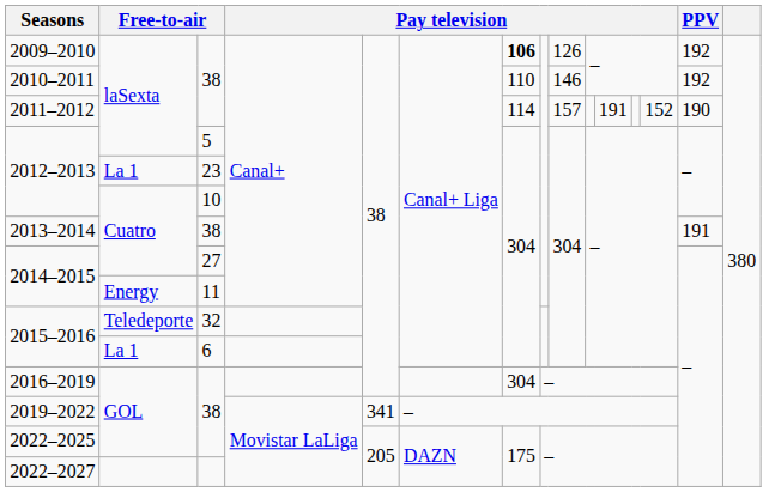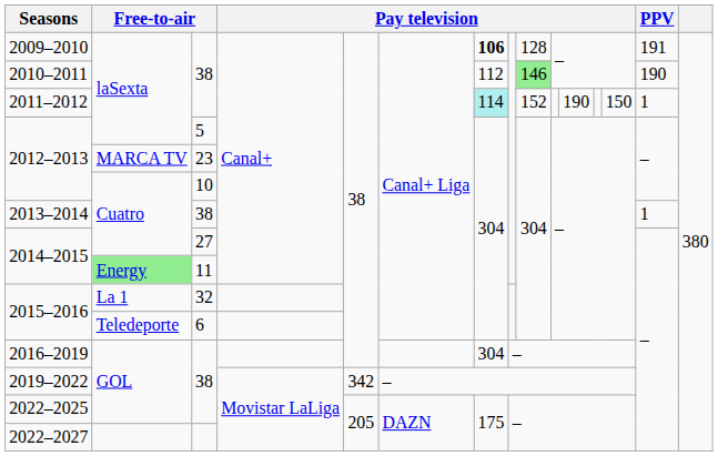2009–2010 | column 9: 126 -> 128
2009–2010 | PPV: 192 -> 191
2010–2011 | column 7: 110 -> 112
2010–2011 | column 9: no background -> lightgreen background
2010–2011 | PPV: 192 -> 190
2011–2012 | column 7: no background -> paleturquoise background
2011–2012 | column 9: 157 -> 152
2011–2012 | column 11: 191 -> 190
2011–2012 | column 13: 152 -> 150
2011–2012 | PPV: 190 -> 1
2012–2013 / 23 | column 2: La 1 -> MARCA TV
2013–2014 | PPV: 191 -> 1
2014–2015 / 11 | column 2: no background -> lightgreen background
2015–2016 / 32 | column 2: Teledeporte -> La 1
2015–2016 / 6 | column 2: La 1 -> Teledeporte
2019–2022 | column 5: 341 -> 342
